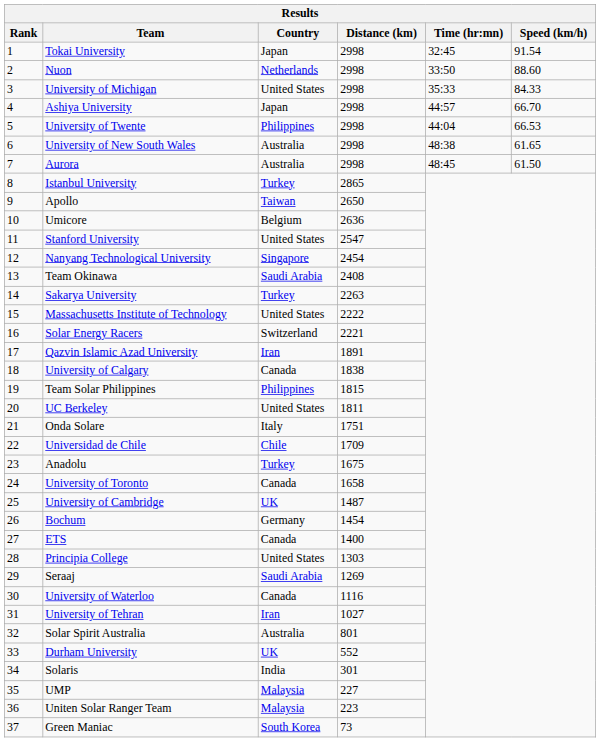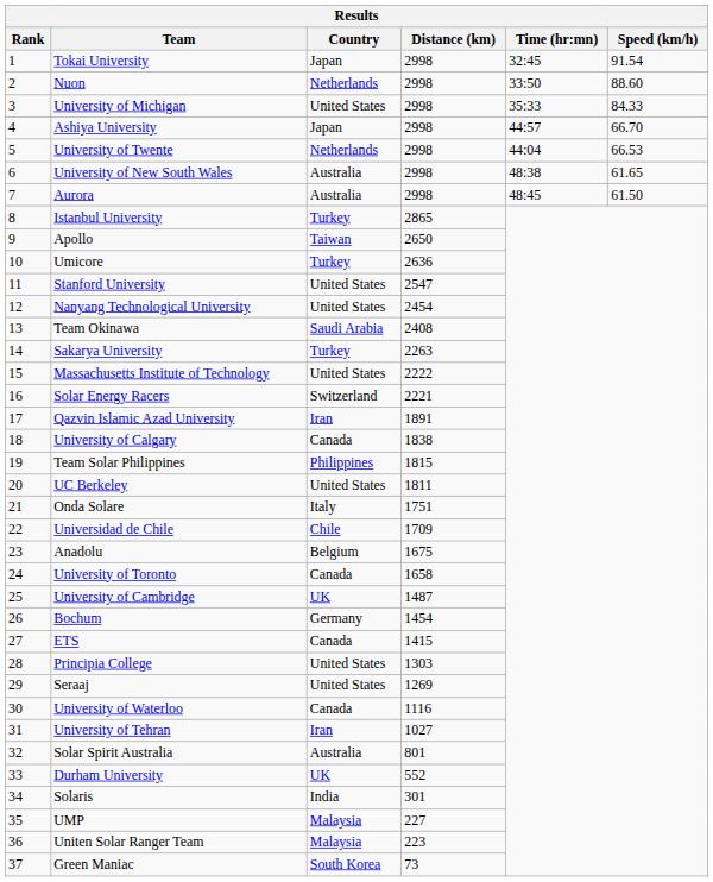University of Twente | Country: Philippines -> Netherlands
Umicore | Country: Belgium -> Turkey
Nanyang Technological University | Country: Singapore -> United States
Anadolu | Country: Turkey -> Belgium
ETS | Distance (km): 1400 -> 1415
Seraaj | Country: Saudi Arabia -> United States
